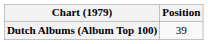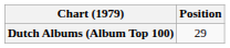Dutch Albums (Album Top 100) | Position: 39 -> 29
